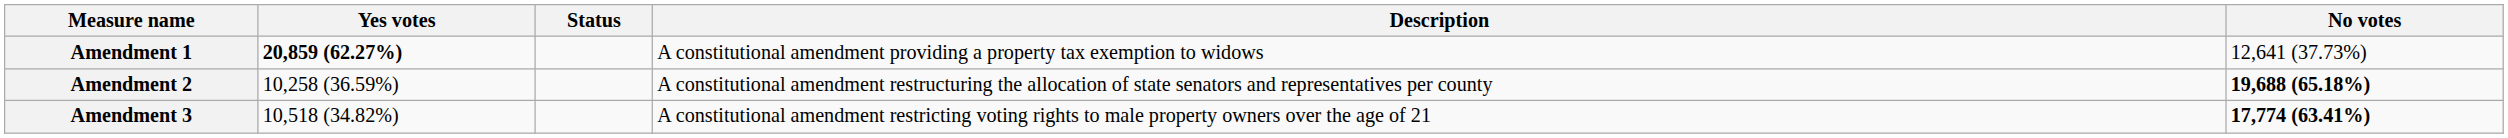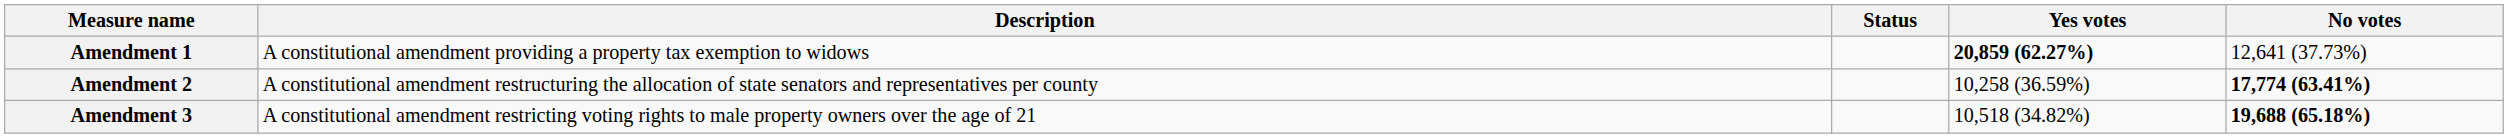columns swapped: Description <-> Yes votes
Amendment 2 | No votes: 19,688 (65.18%) -> 17,774 (63.41%)
Amendment 3 | No votes: 17,774 (63.41%) -> 19,688 (65.18%)
